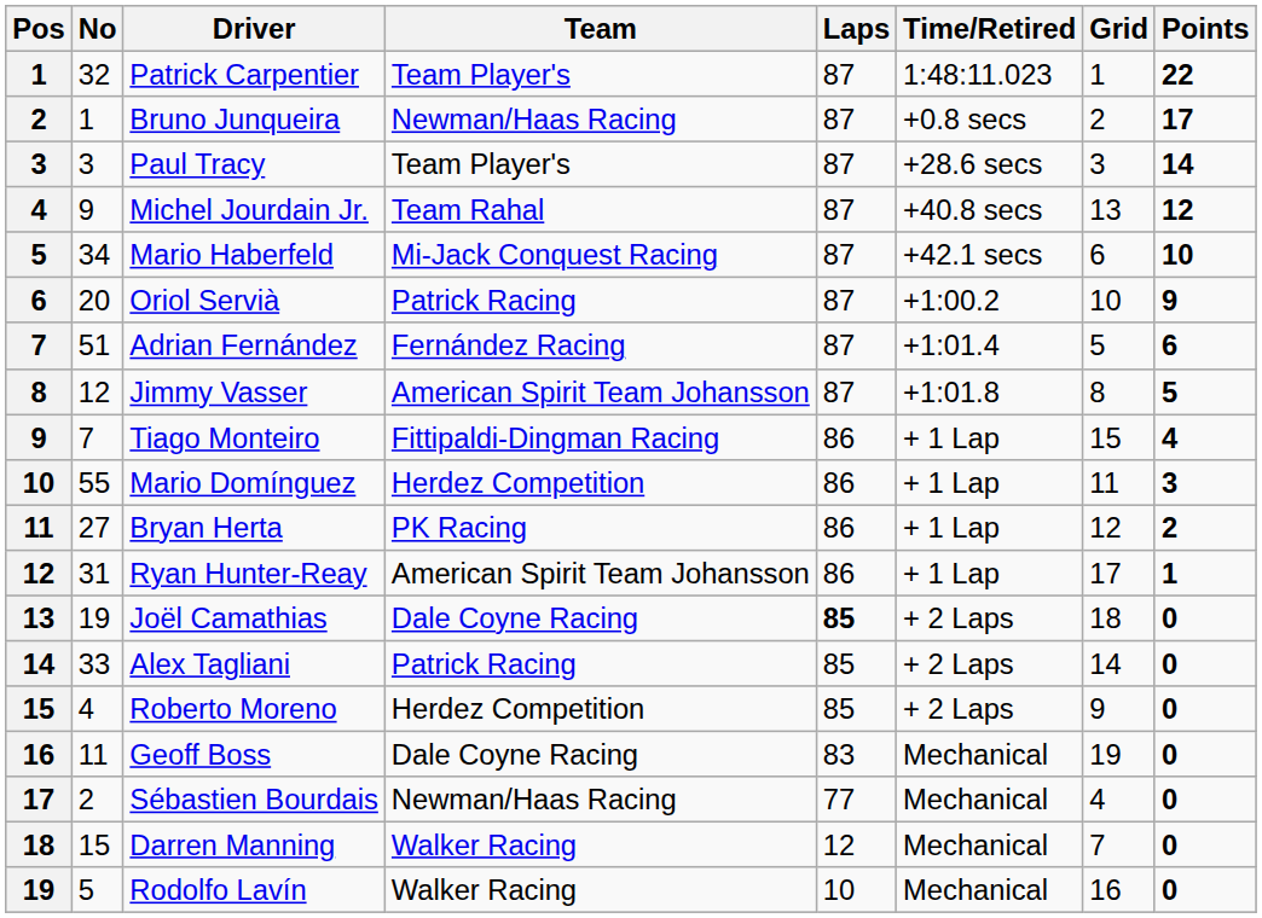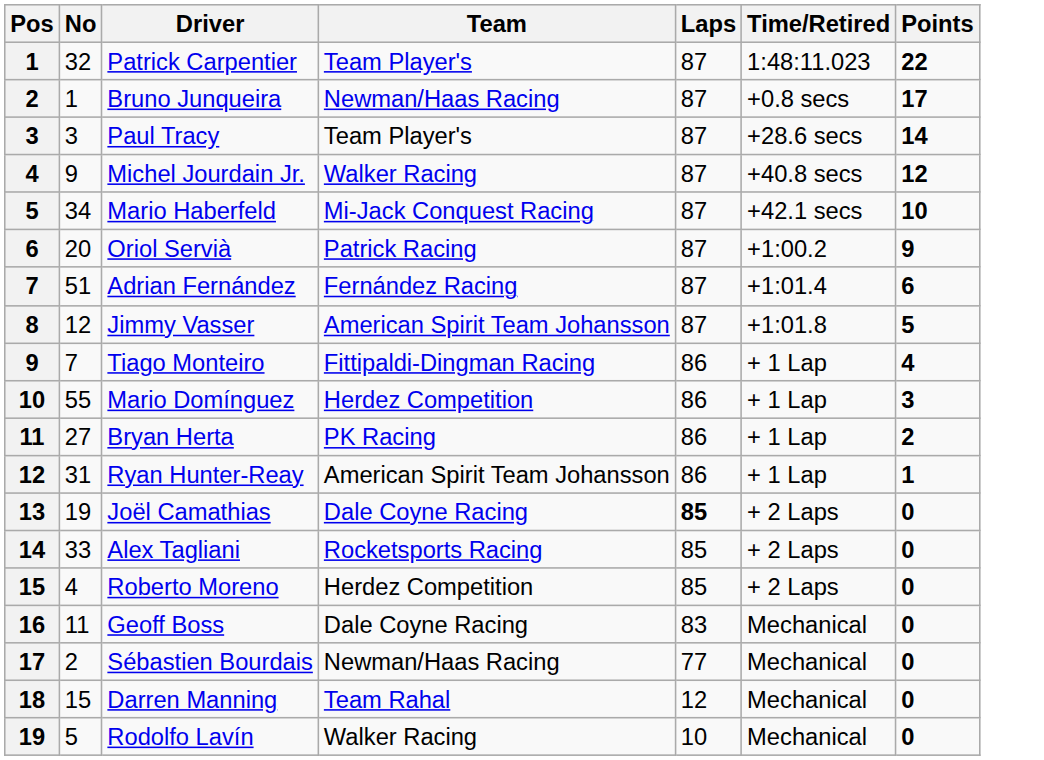- column: Grid | 1 | 2 | 3 | 13 | 6 | 10 | 5 | 8 | 15 | 11 | 12 | 17 | 18 | 14 | 9 | 19 | 4 | 7 | 16
Michel Jourdain Jr. | Team: Team Rahal -> Walker Racing
Alex Tagliani | Team: Patrick Racing -> Rocketsports Racing
Darren Manning | Team: Walker Racing -> Team Rahal
